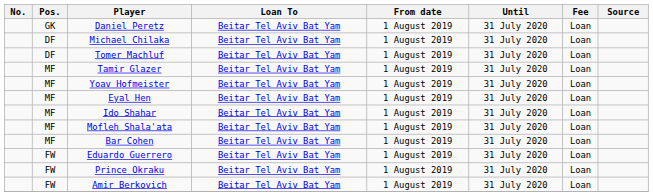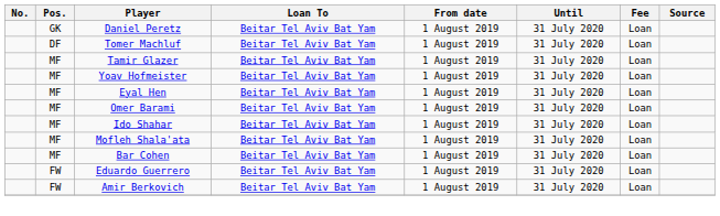- row: DF | Michael Chilaka | Beitar Tel Aviv Bat Yam | 1 August 2019 | 31 July 2020 | Loan
+ row: MF | Omer Barami | Beitar Tel Aviv Bat Yam | 1 August 2019 | 31 July 2020 | Loan
- row: FW | Prince Okraku | Beitar Tel Aviv Bat Yam | 1 August 2019 | 31 July 2020 | Loan
